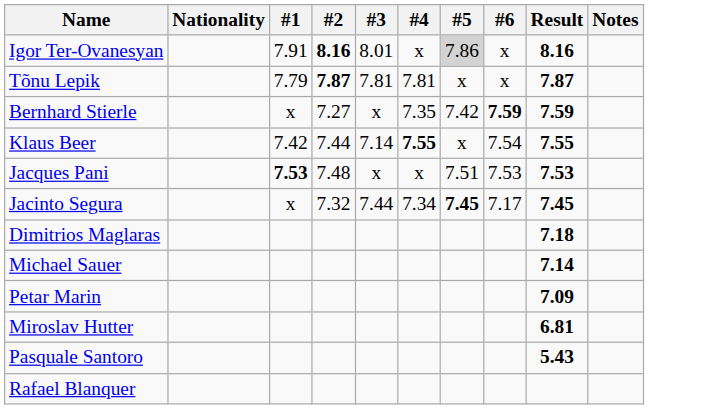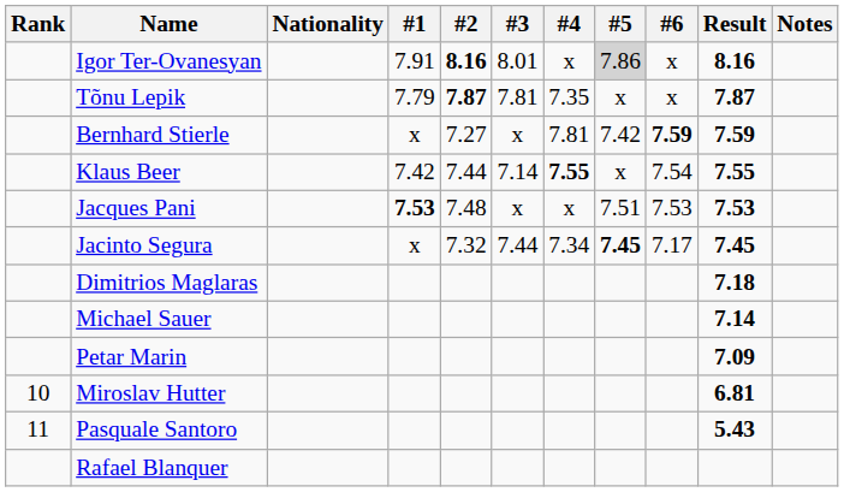+ column: Rank | 10 | 11
Tõnu Lepik | #4: 7.81 -> 7.35
Bernhard Stierle | #4: 7.35 -> 7.81
